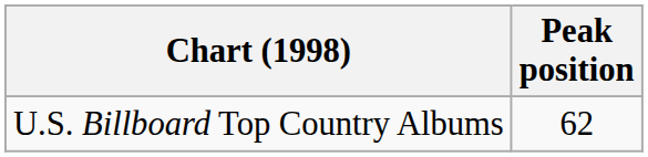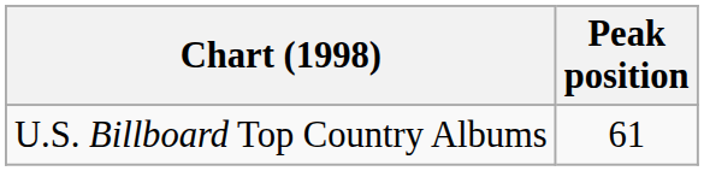U.S. Billboard Top Country Albums | Peak position: 62 -> 61
